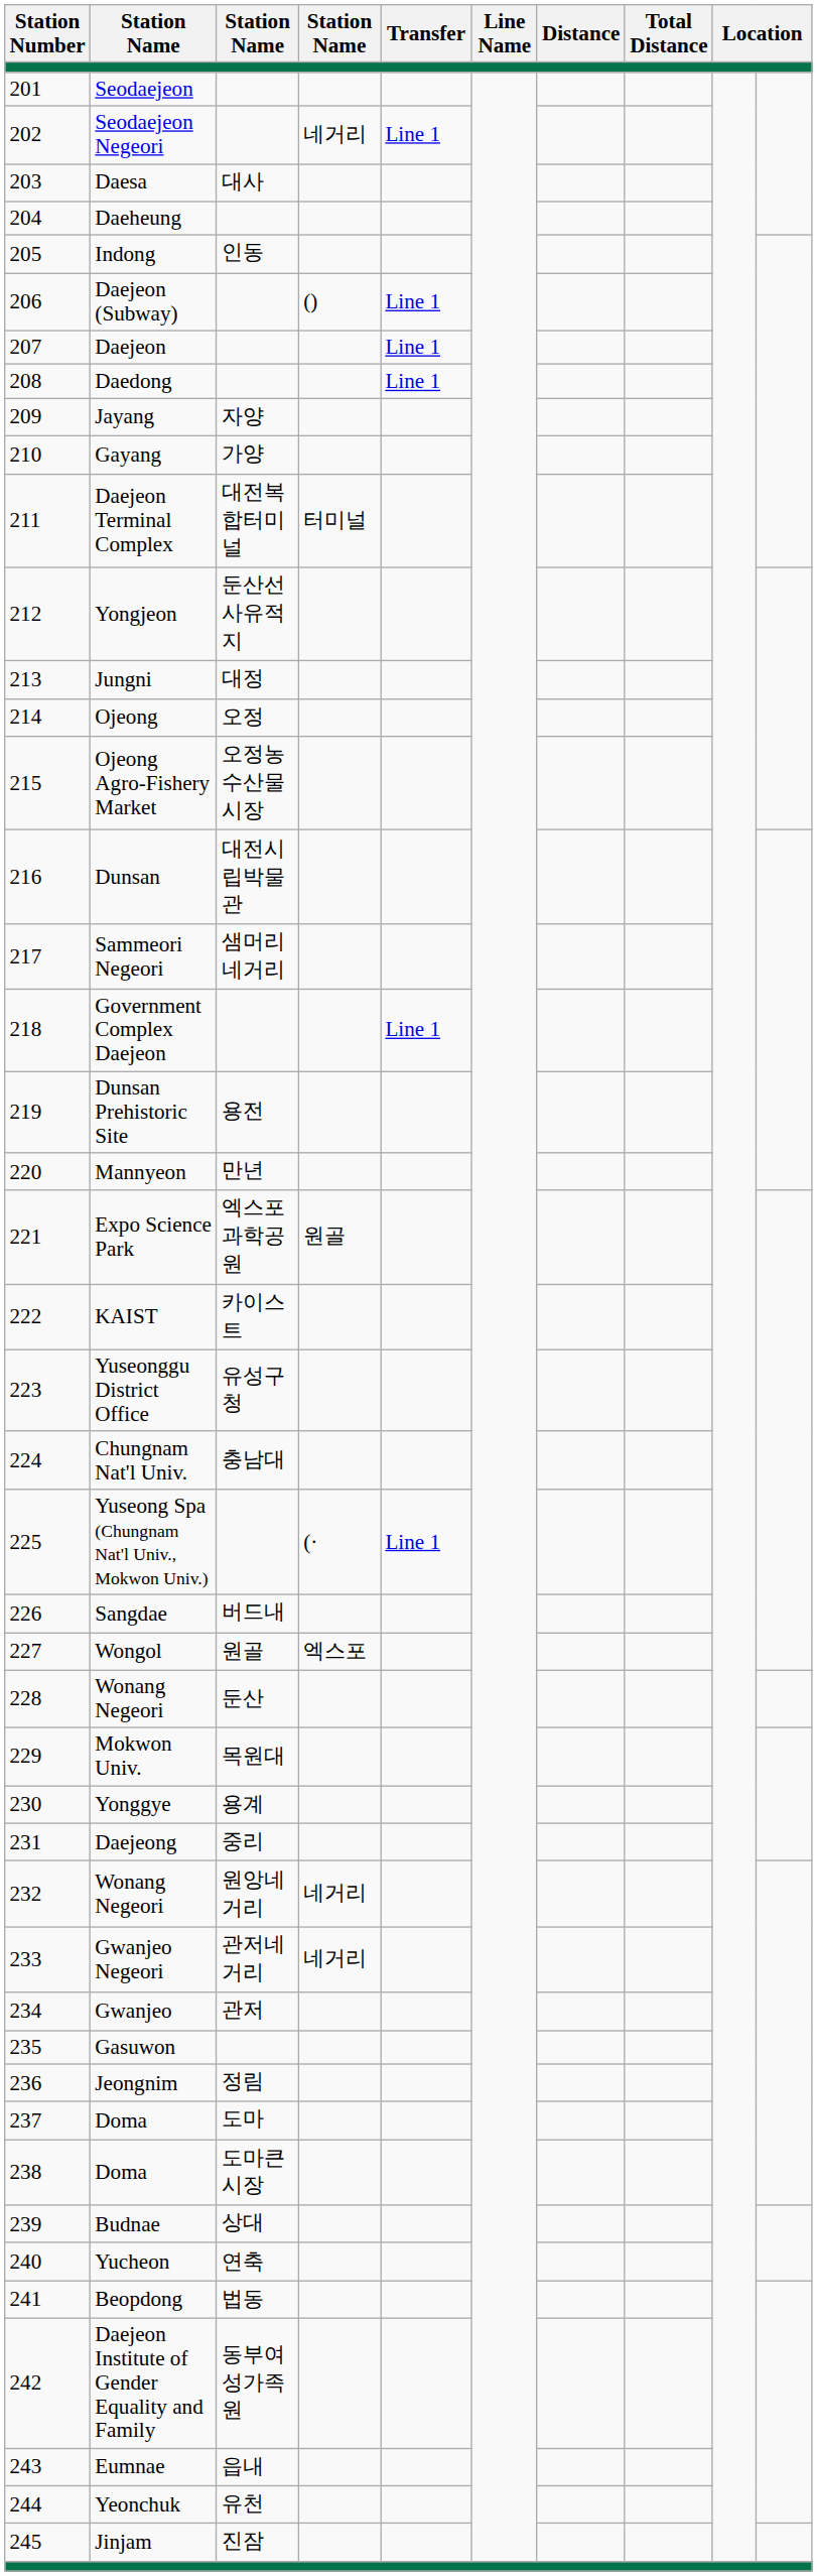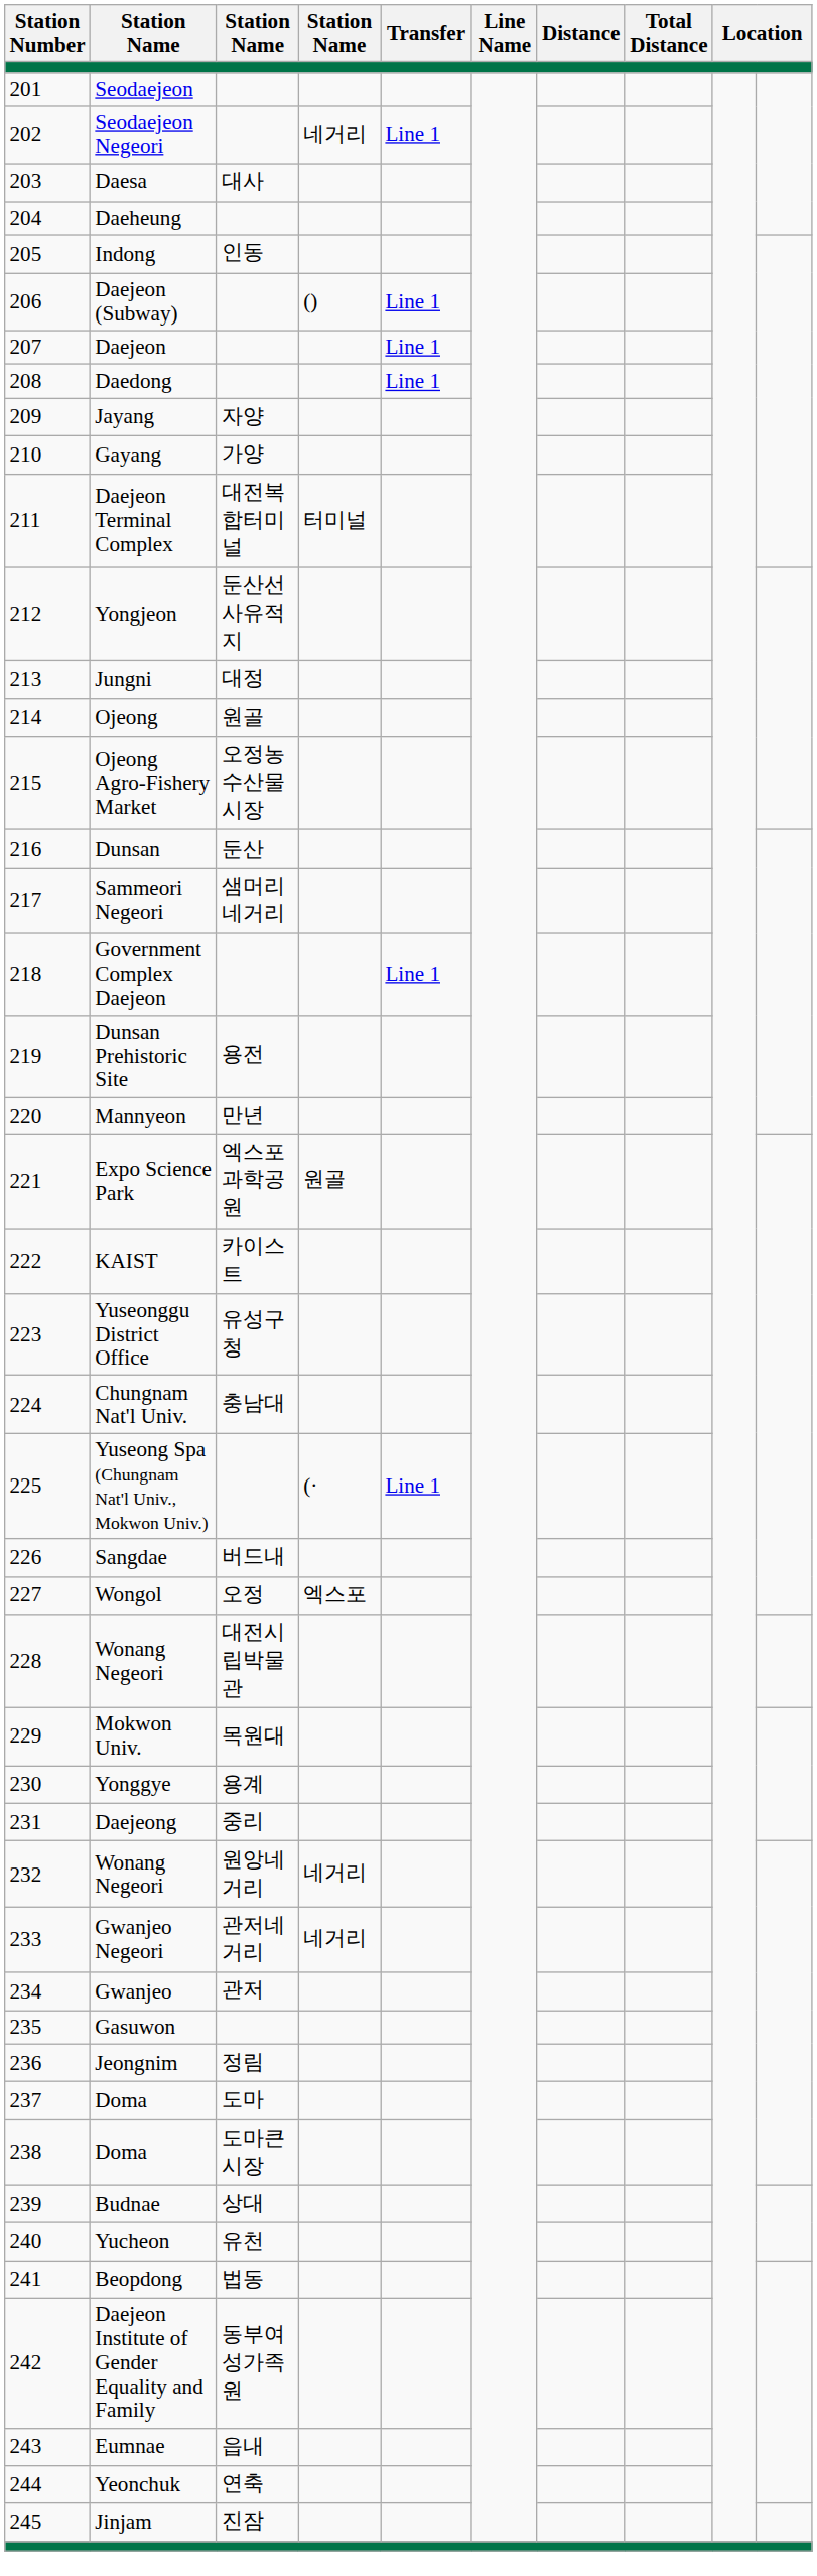Ojeong | column 3: 오정 -> 원골
Dunsan | column 3: 대전시립박물관 -> 둔산
Wongol | column 3: 원골 -> 오정
228 / Wonang Negeori | column 3: 둔산 -> 대전시립박물관
Yucheon | column 3: 연축 -> 유천
Yeonchuk | column 3: 유천 -> 연축
